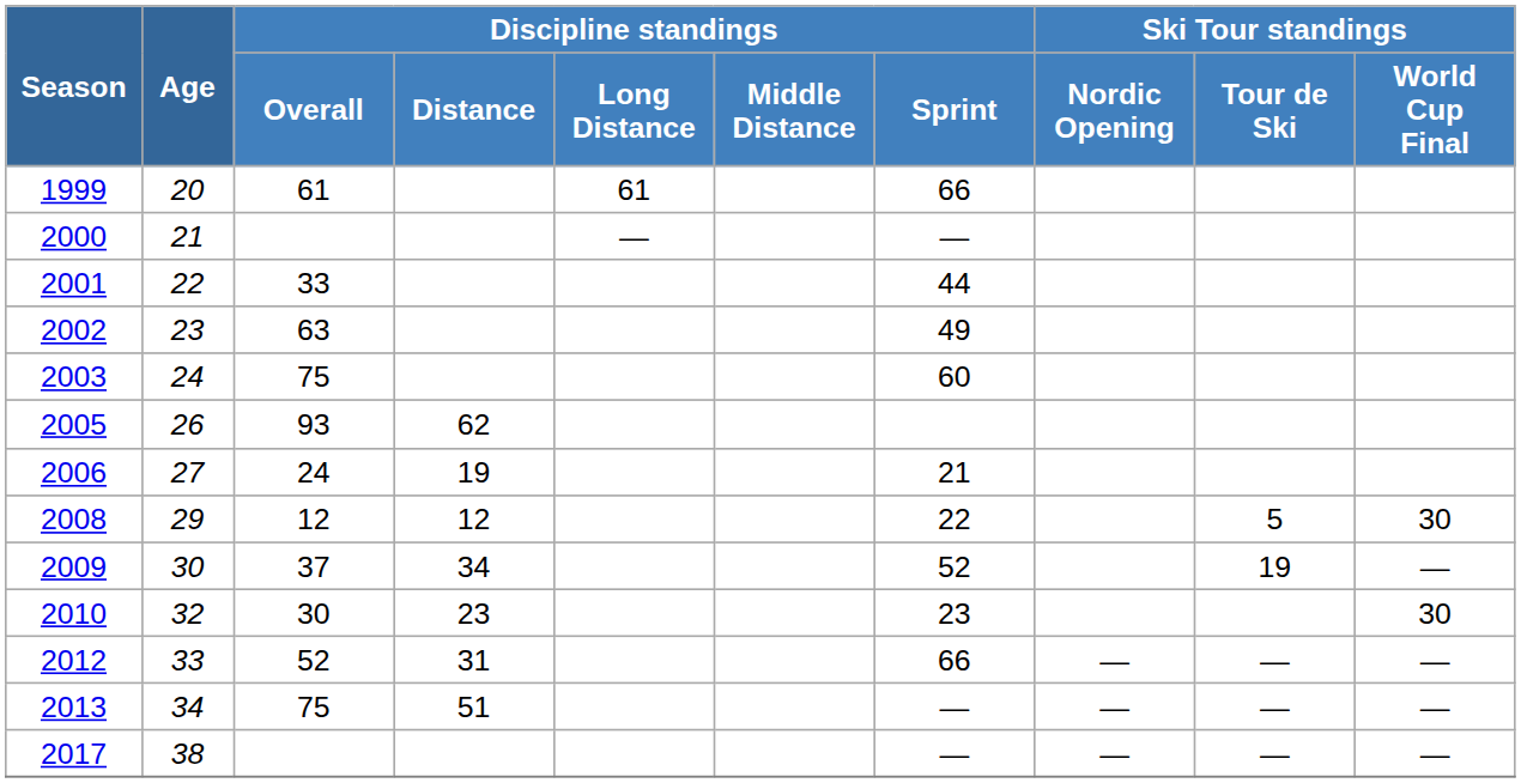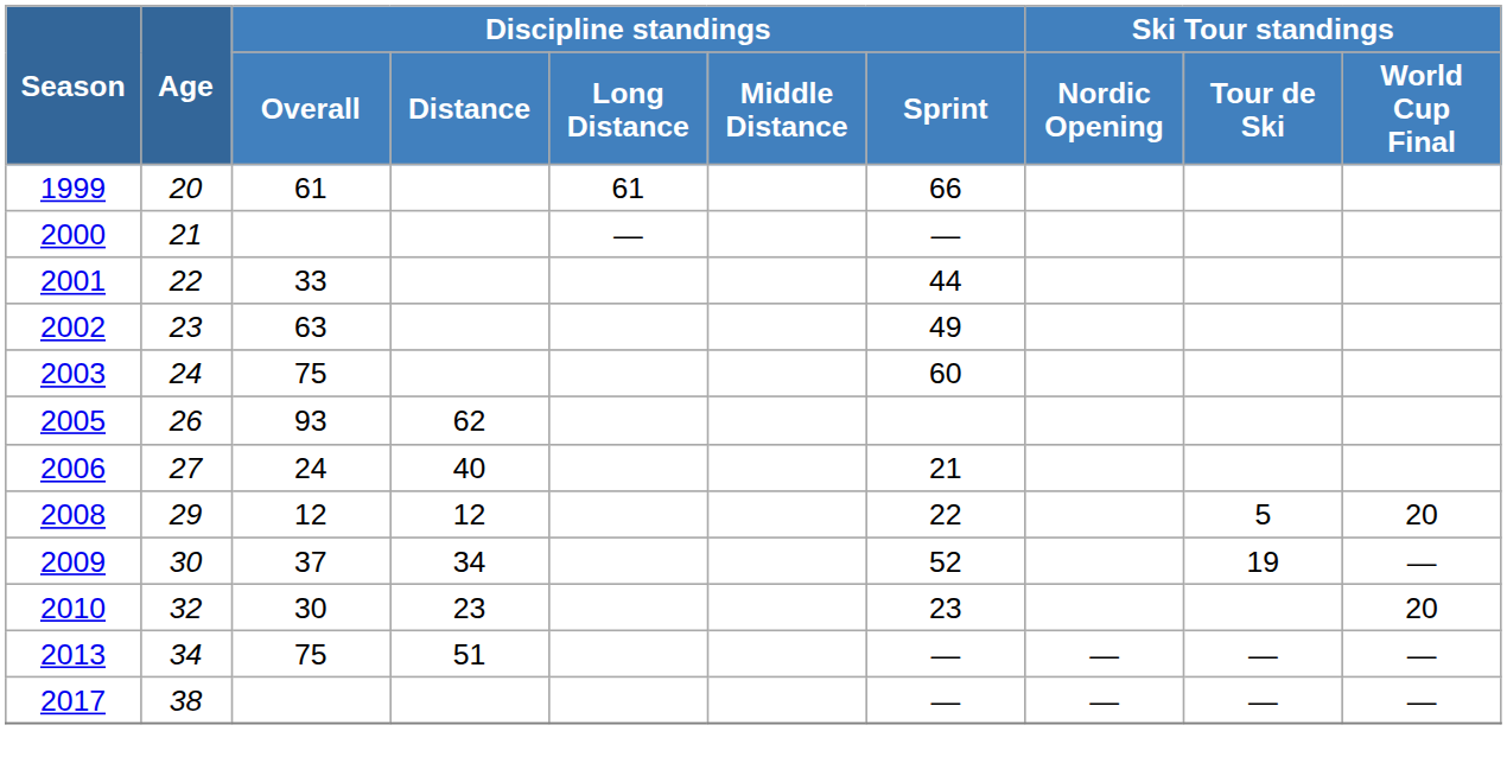2006 | Discipline standings / Distance: 19 -> 40
2008 | Ski Tour standings / World Cup Final: 30 -> 20
2010 | Ski Tour standings / World Cup Final: 30 -> 20
- row: 2012 | 33 | 52 | 31 | 66 | — | — | —
